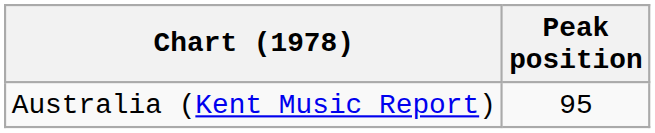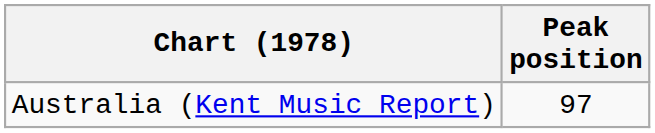Australia (Kent Music Report) | Peak position: 95 -> 97
